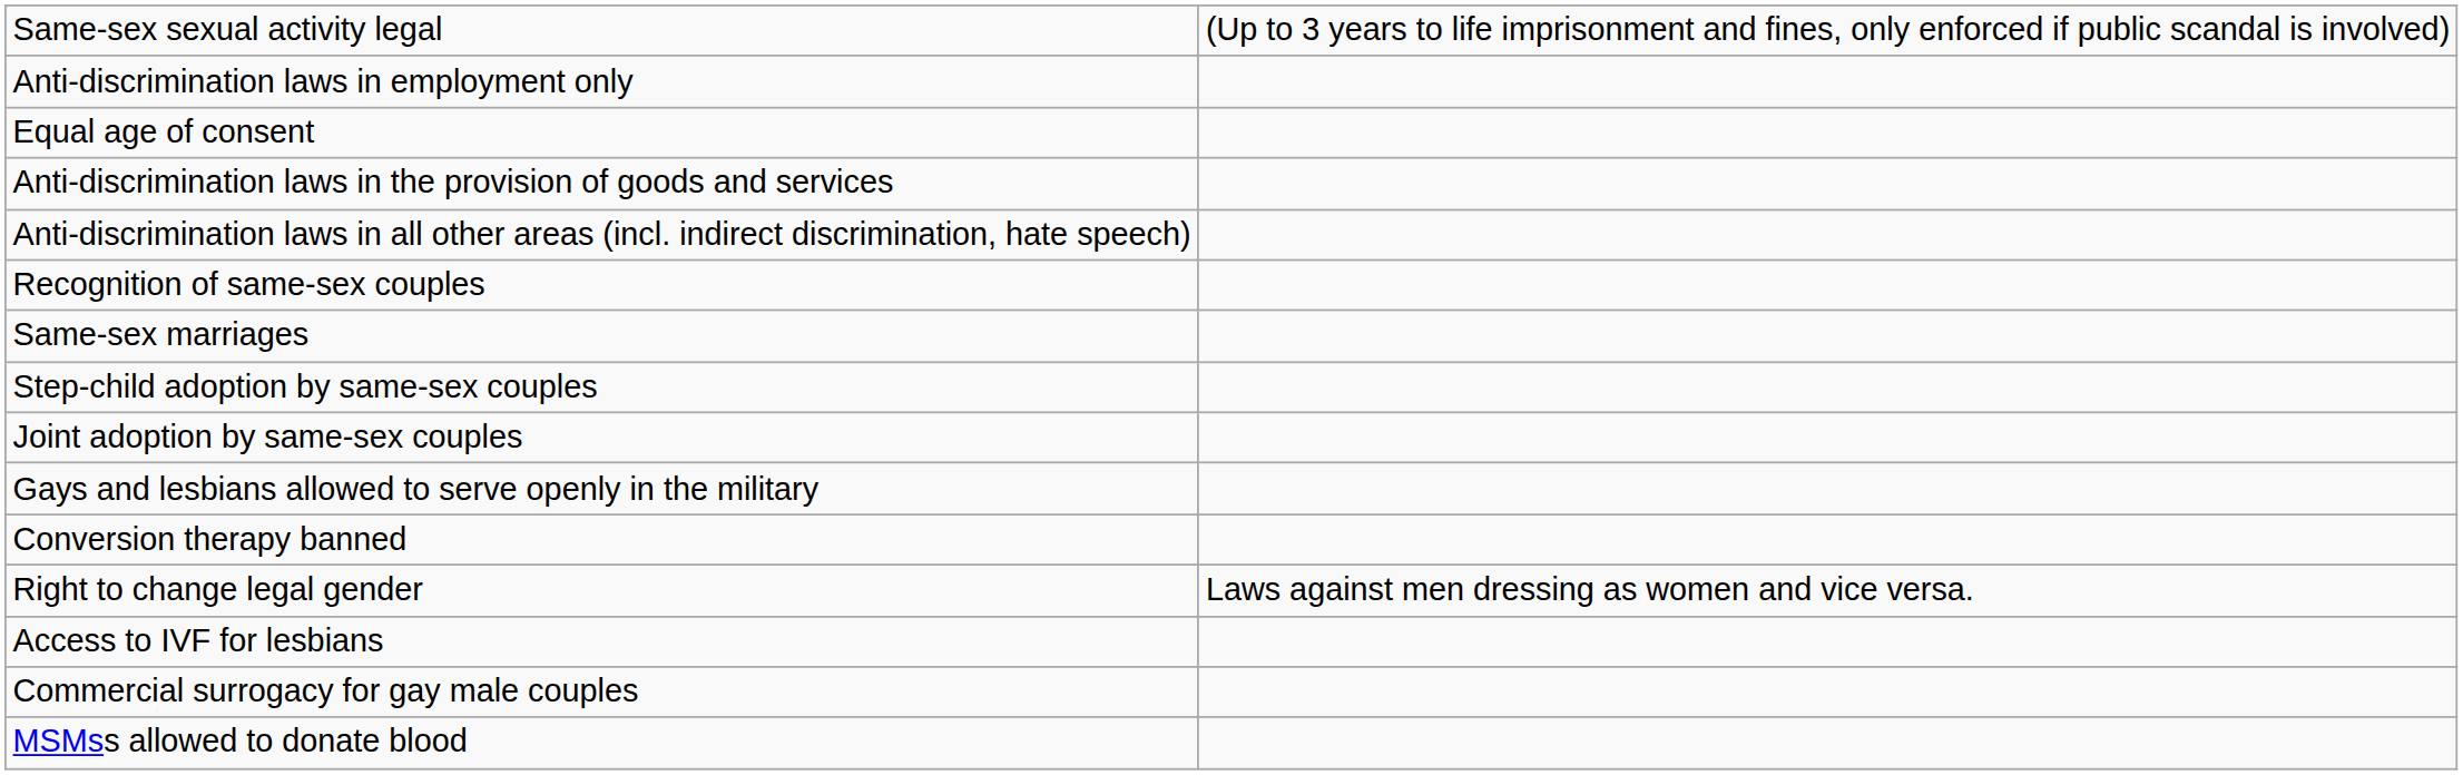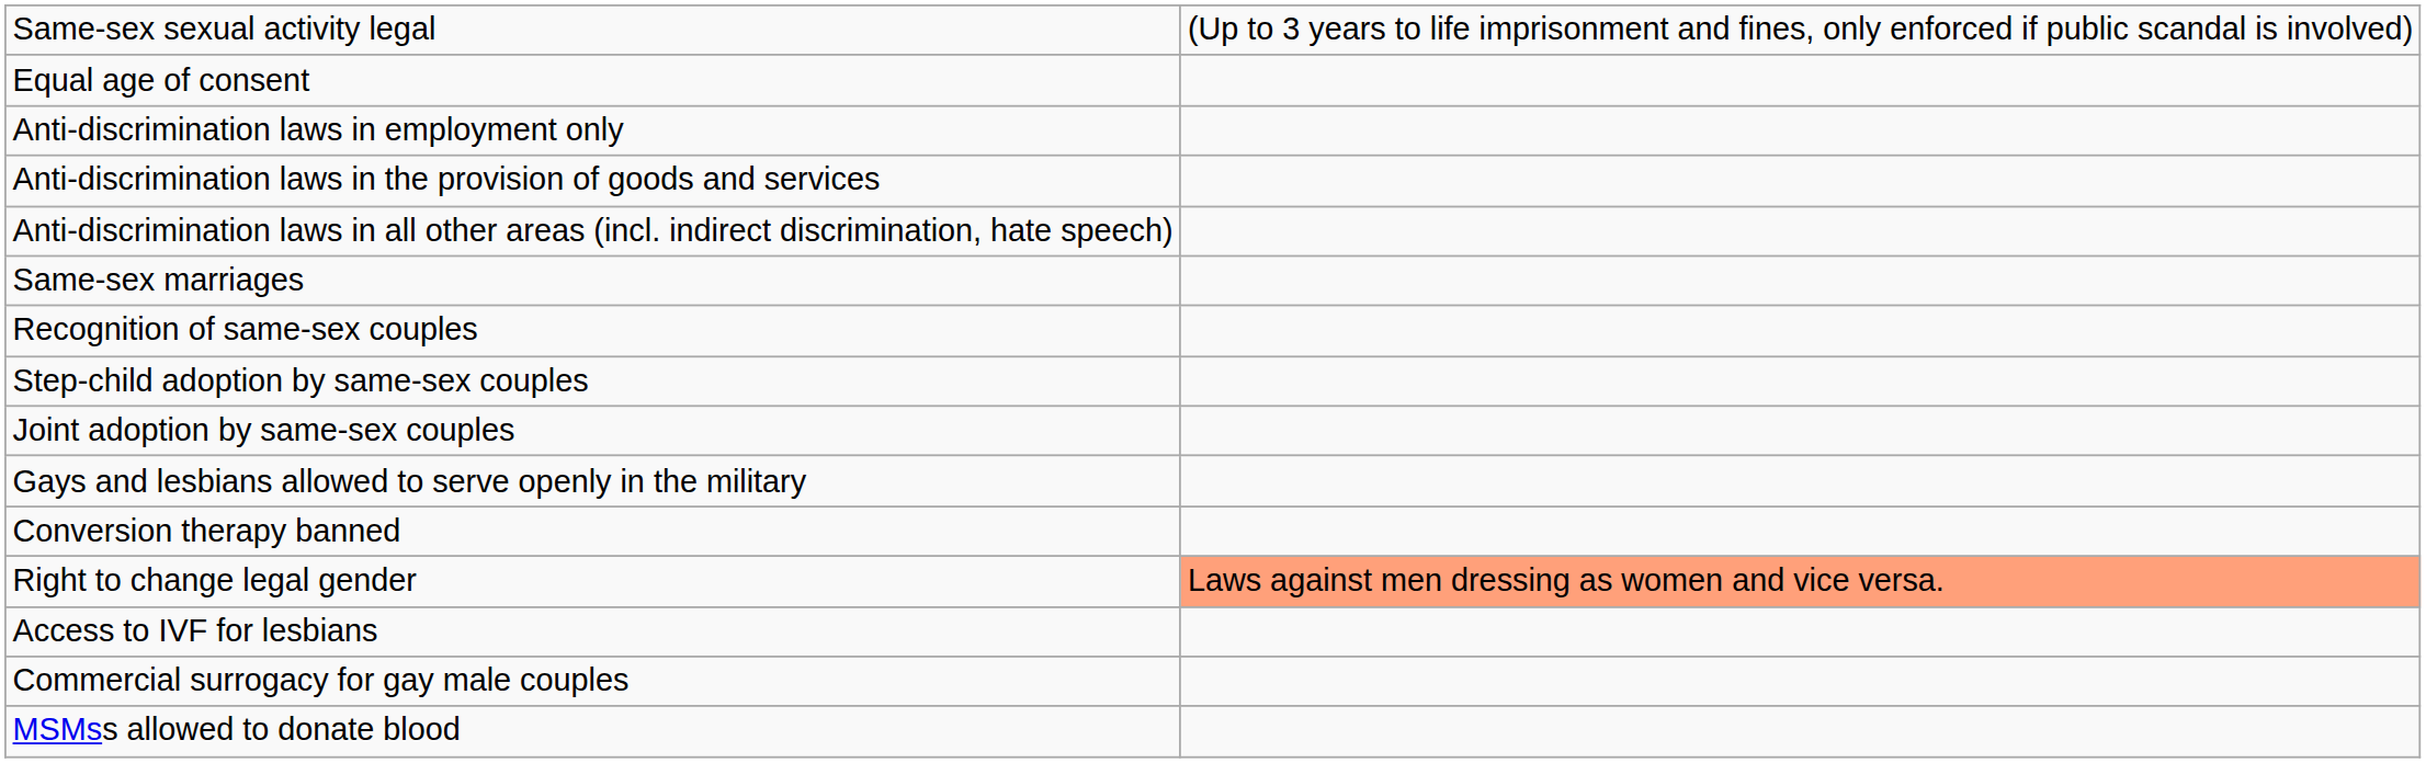rows swapped: Equal age of consent <-> Anti-discrimination laws in employment only
rows swapped: Same-sex marriages <-> Recognition of same-sex couples
Right to change legal gender | column 2: no background -> lightsalmon background
